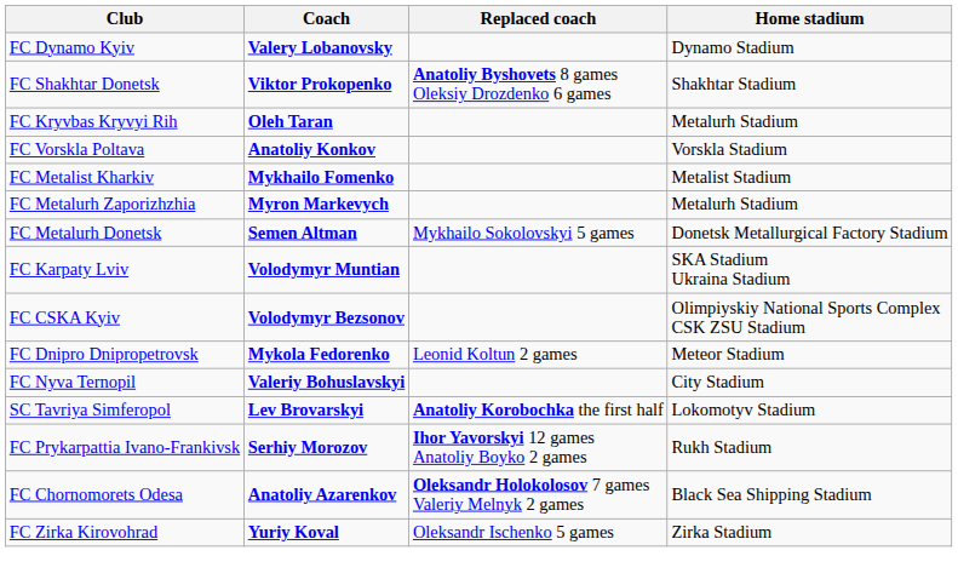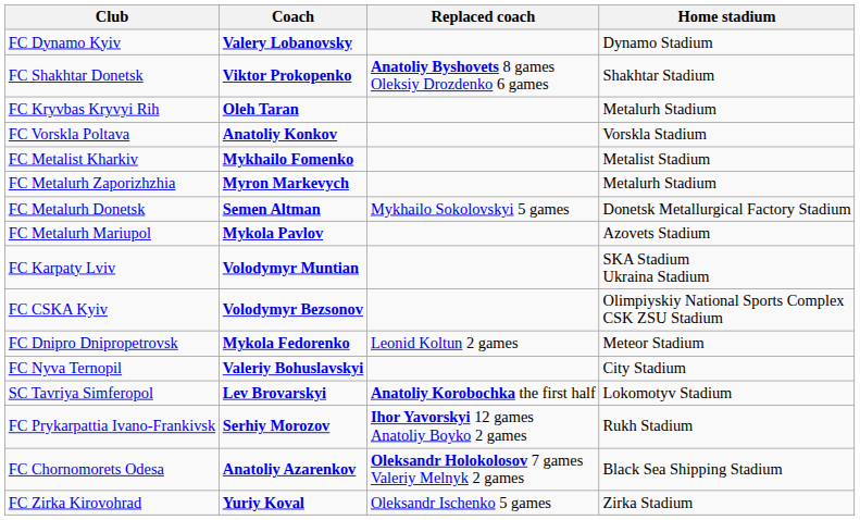+ row: FC Metalurh Mariupol | Mykola Pavlov | Azovets Stadium
